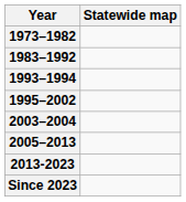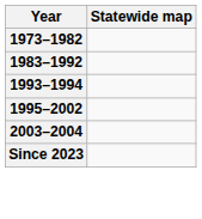- row: 2005–2013
- row: 2013-2023
